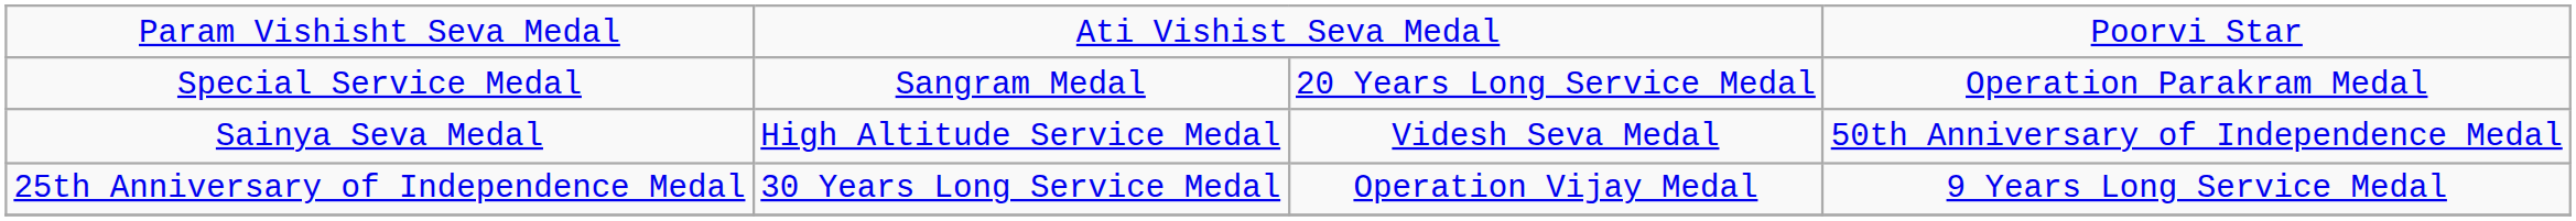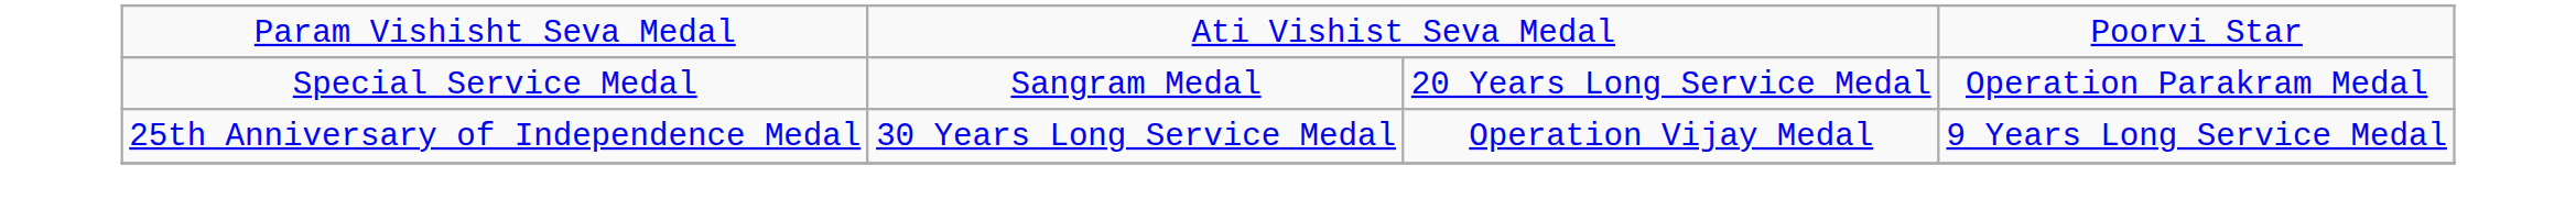- row: Sainya Seva Medal | High Altitude Service Medal | Videsh Seva Medal | 50th Anniversary of Independence Medal
